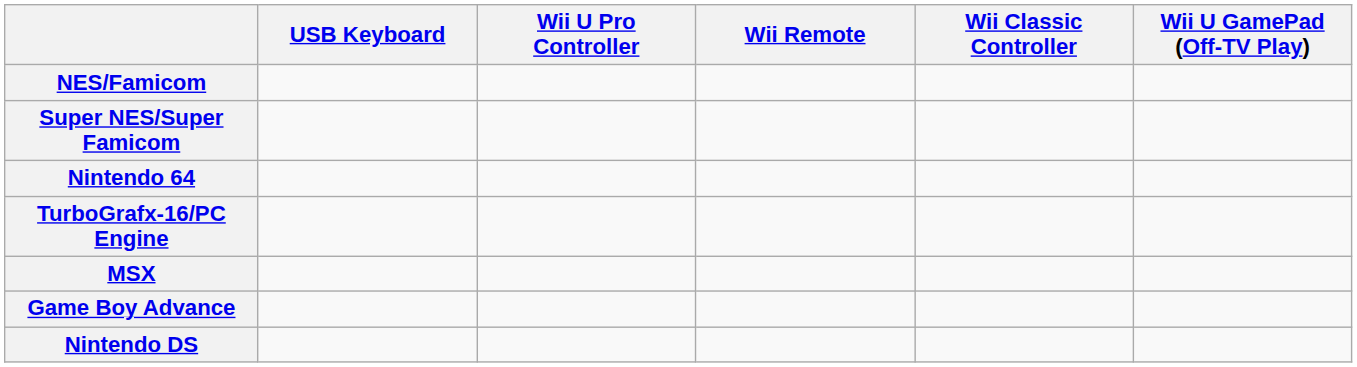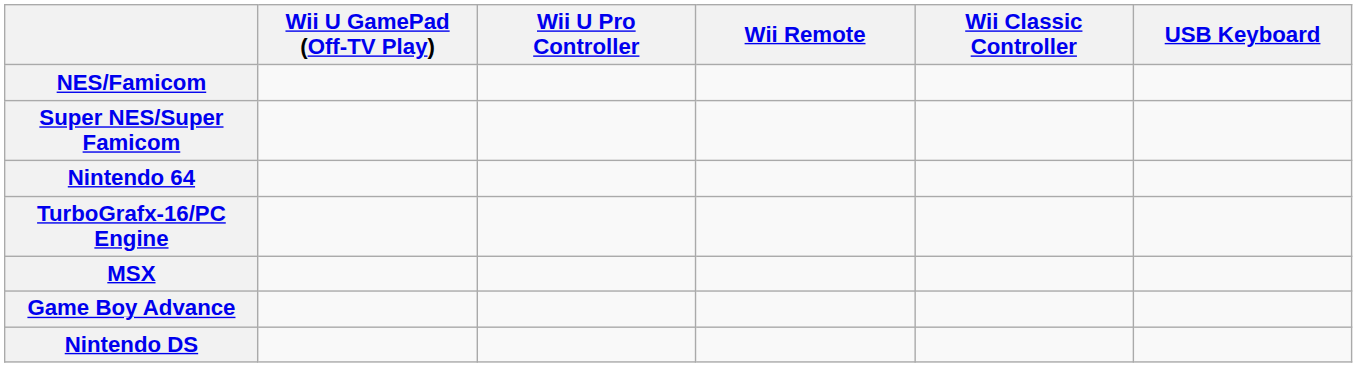columns swapped: Wii U GamePad (Off-TV Play) <-> USB Keyboard
